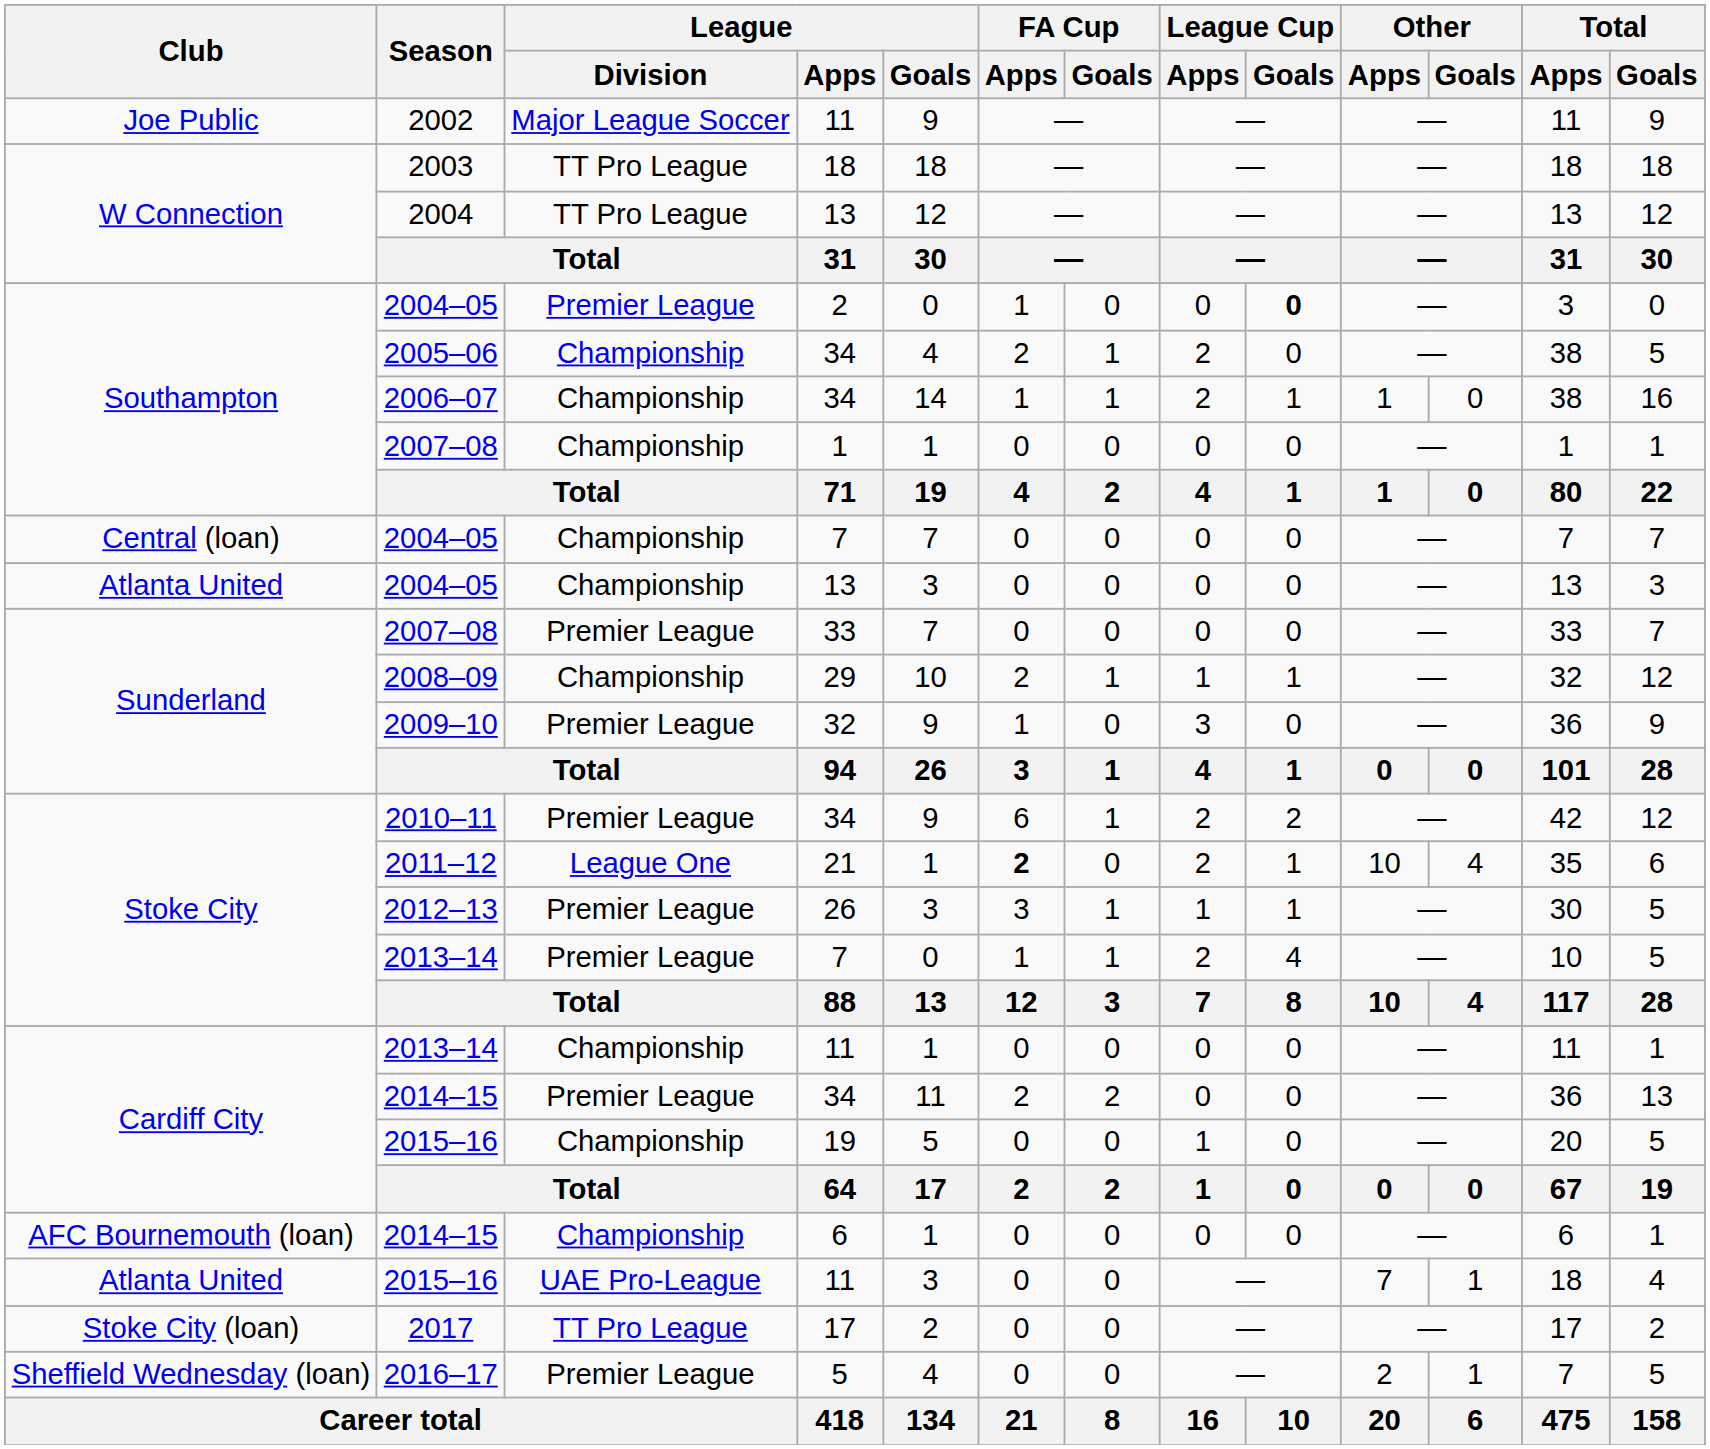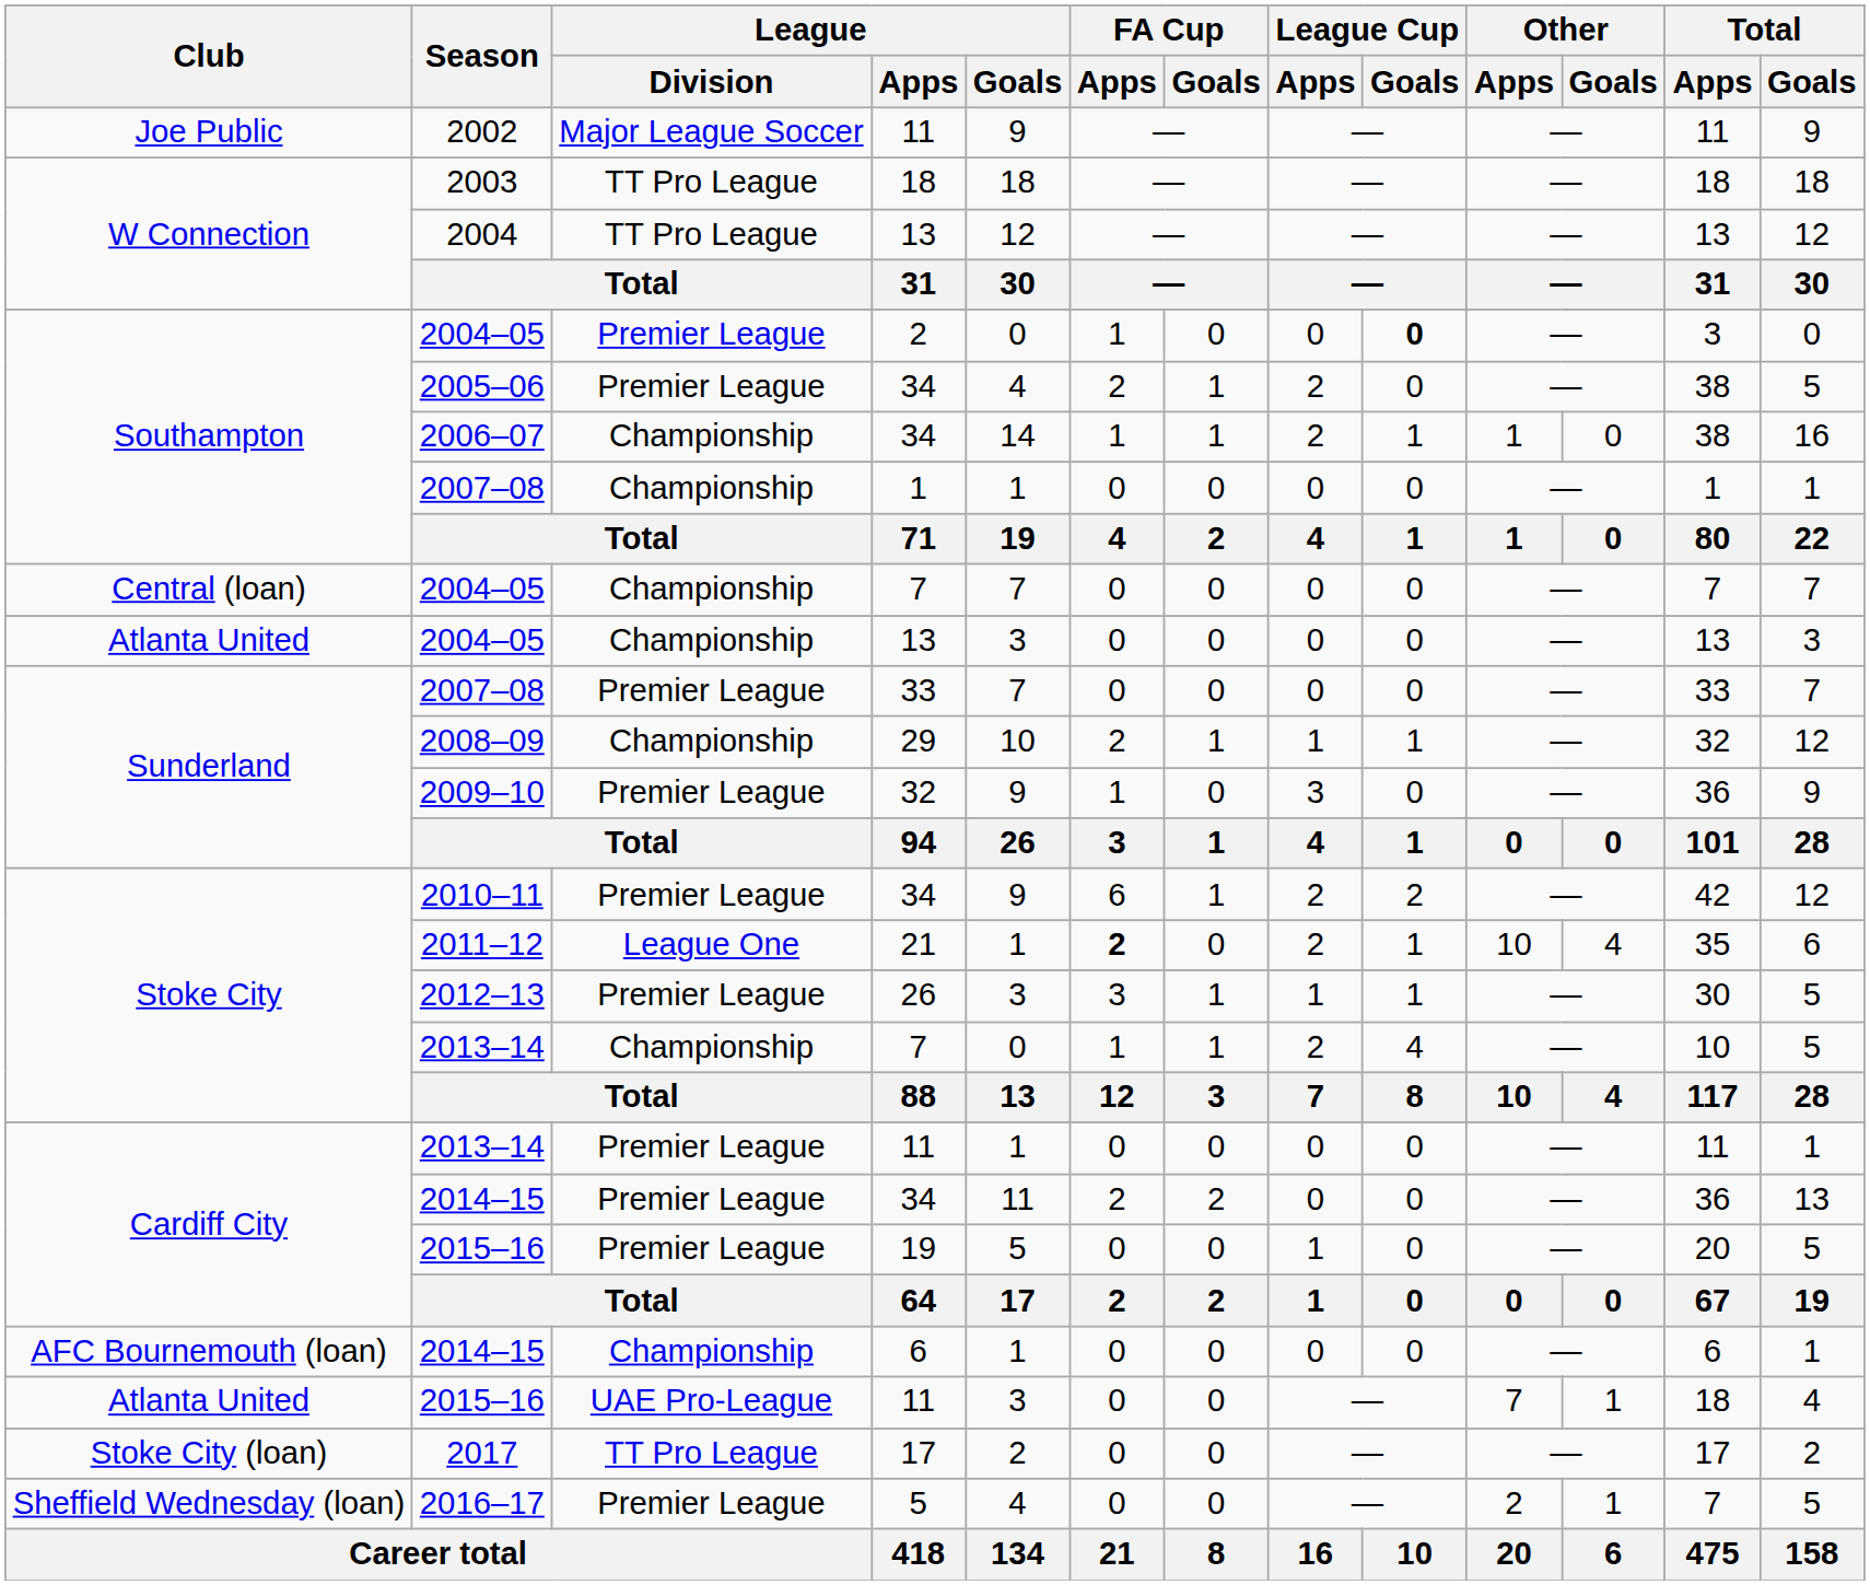2005–06 | League / Division: Championship -> Premier League
2013–14 / 7 | League / Division: Premier League -> Championship
2013–14 / 11 | League / Division: Championship -> Premier League
2015–16 / 19 | League / Division: Championship -> Premier League
